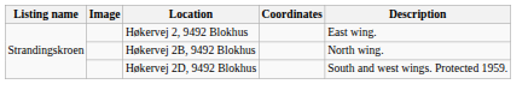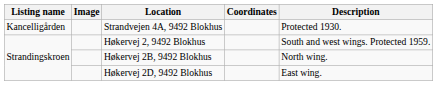+ row: Kancelligården | Strandvejen 4A, 9492 Blokhus | Protected 1930.
Høkervej 2, 9492 Blokhus | Description: East wing. -> South and west wings. Protected 1959.
Høkervej 2D, 9492 Blokhus | Description: South and west wings. Protected 1959. -> East wing.
